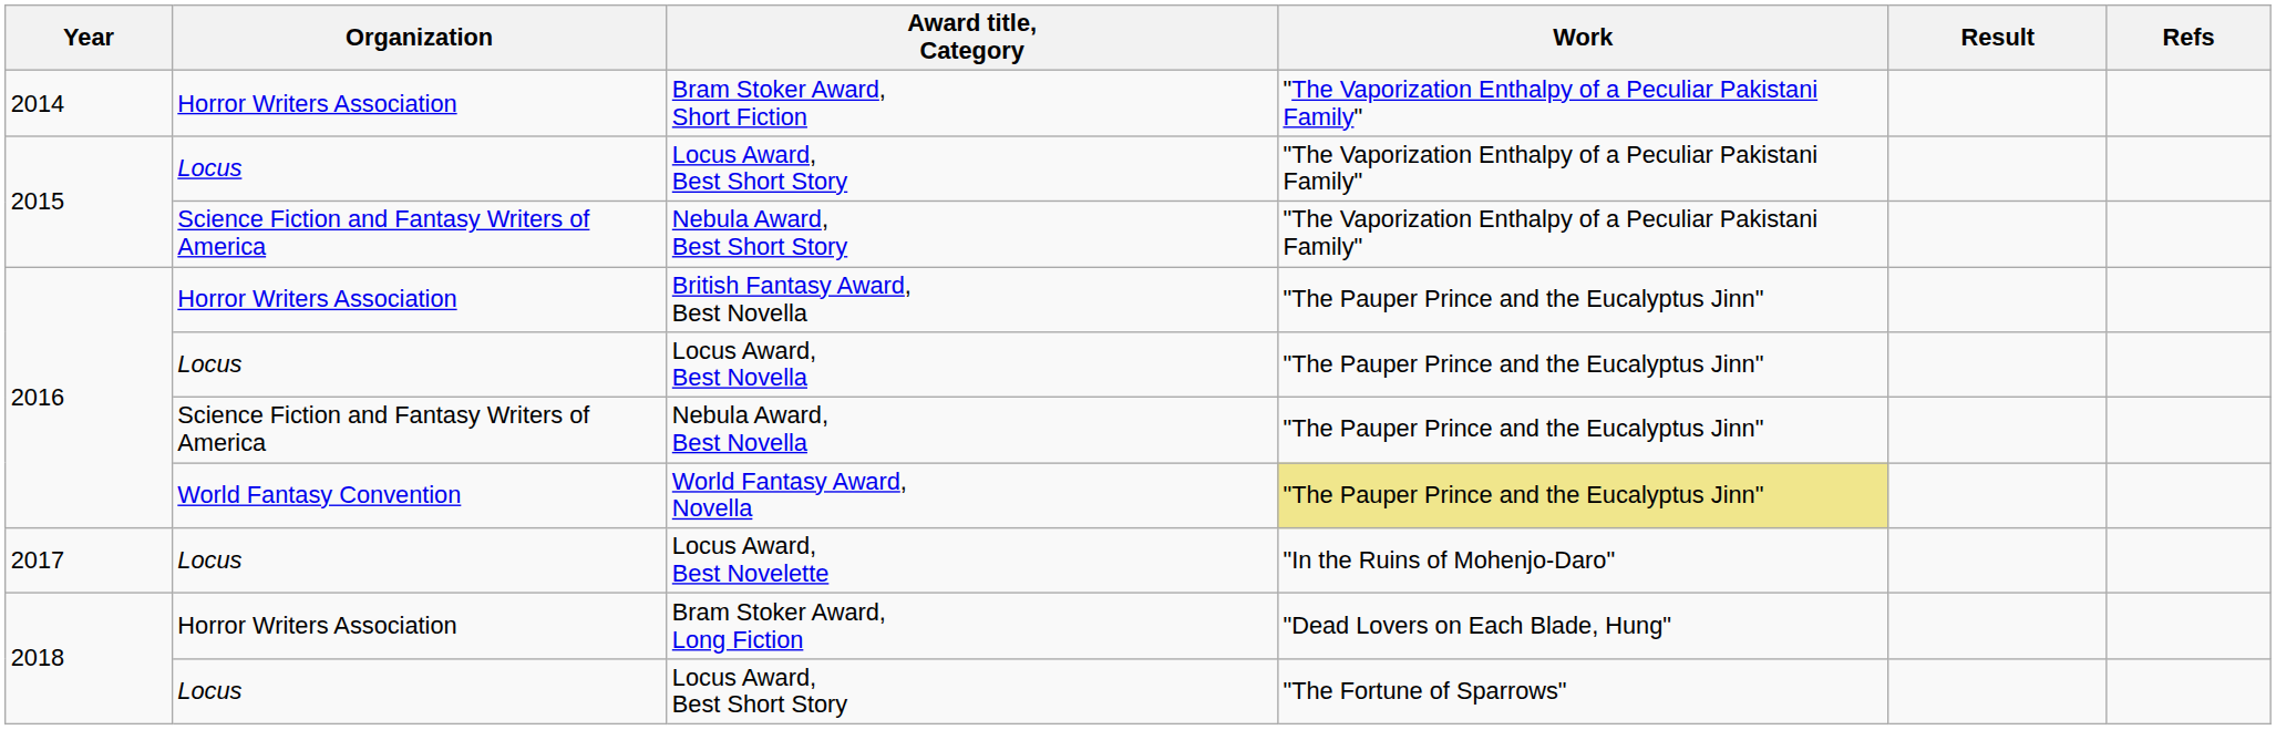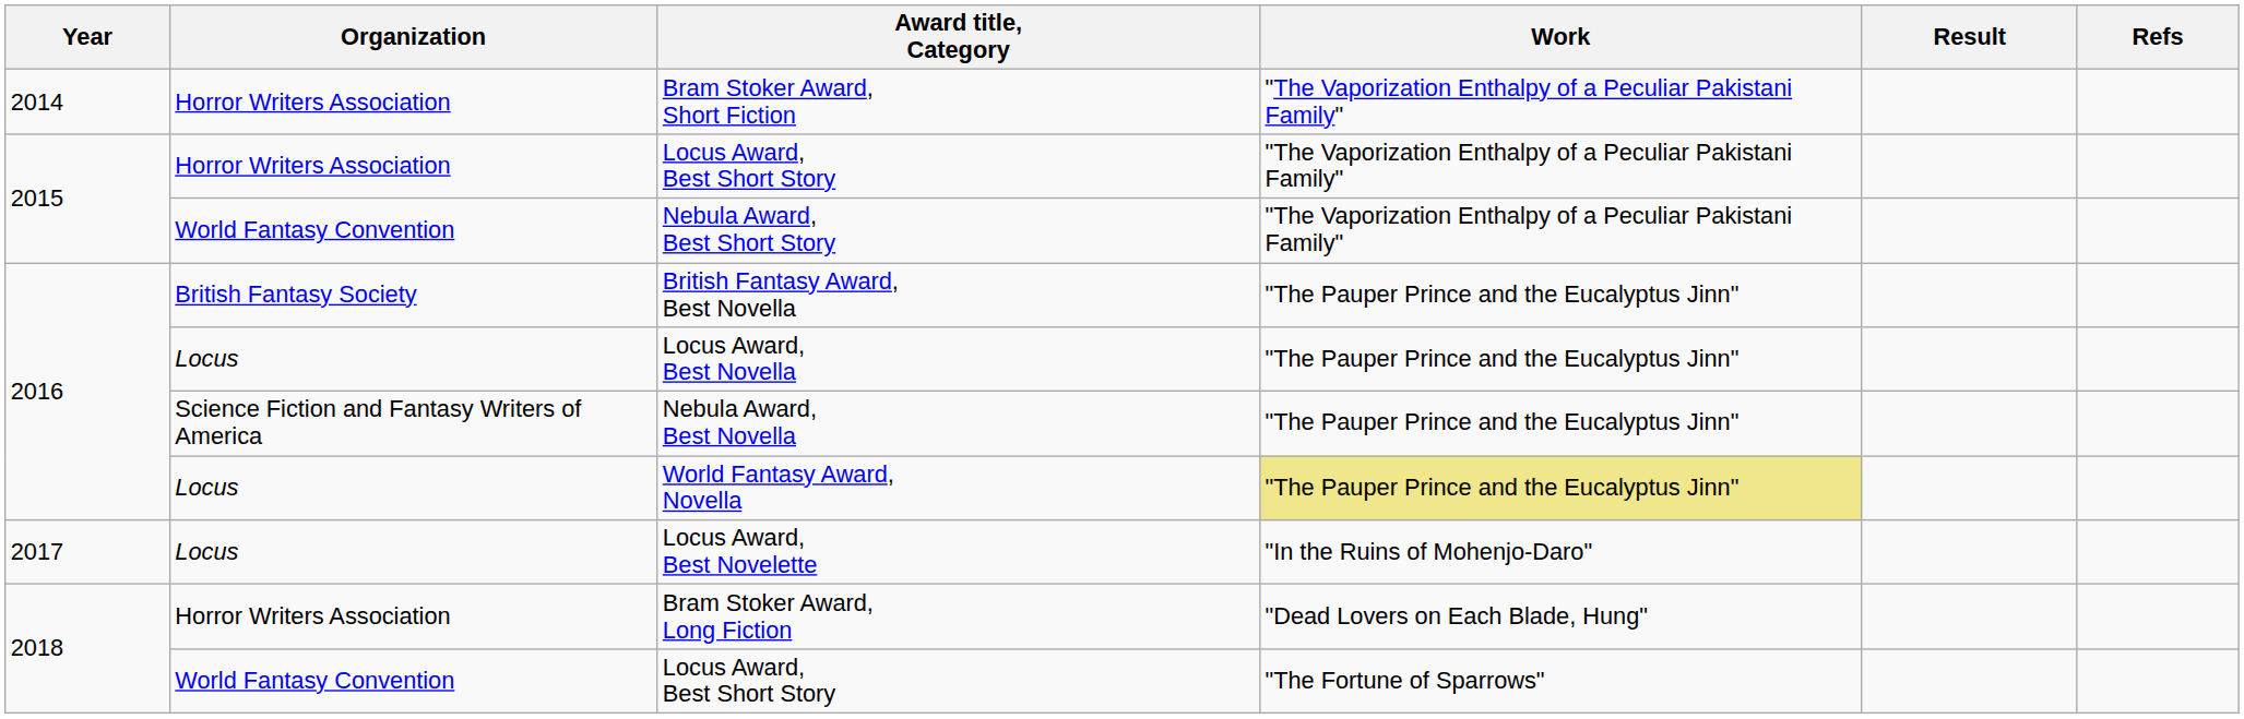2015 / Locus Award, Best Short Story | Organization: Locus -> Horror Writers Association
Nebula Award, Best Short Story | Organization: Science Fiction and Fantasy Writers of America -> World Fantasy Convention
British Fantasy Award, Best Novella | Organization: Horror Writers Association -> British Fantasy Society
World Fantasy Award, Novella | Organization: World Fantasy Convention -> Locus
2018 / Locus Award, Best Short Story | Organization: Locus -> World Fantasy Convention
